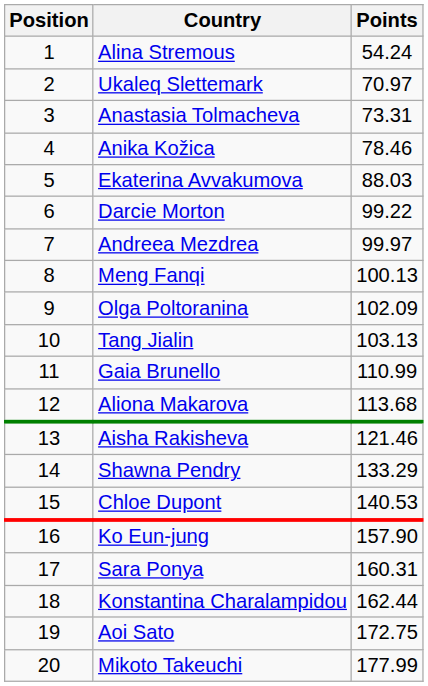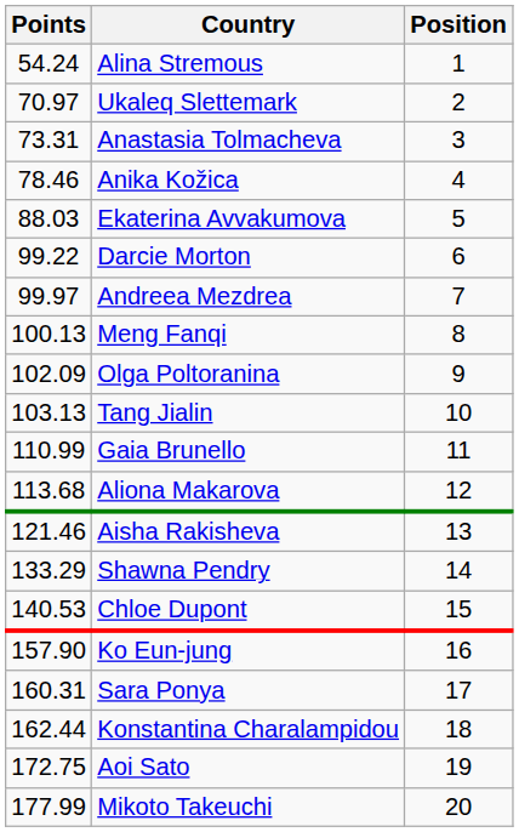columns swapped: Position <-> Points
